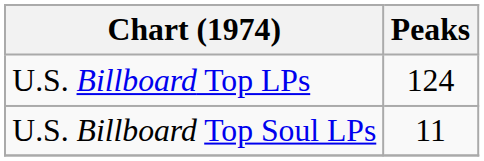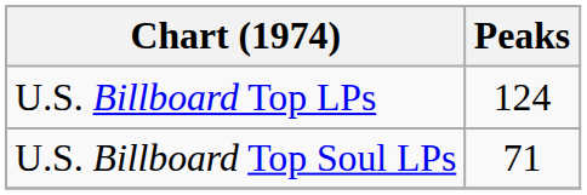U.S. Billboard Top Soul LPs | Peaks: 11 -> 71
